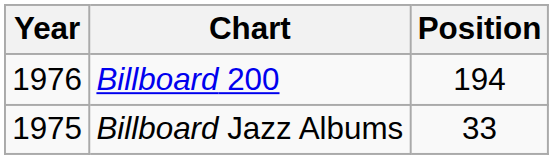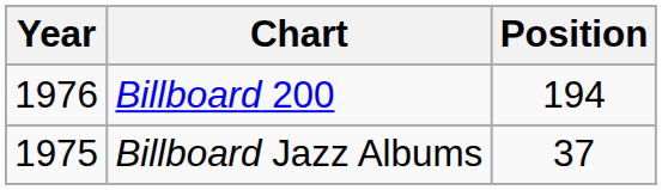Billboard Jazz Albums | Position: 33 -> 37
